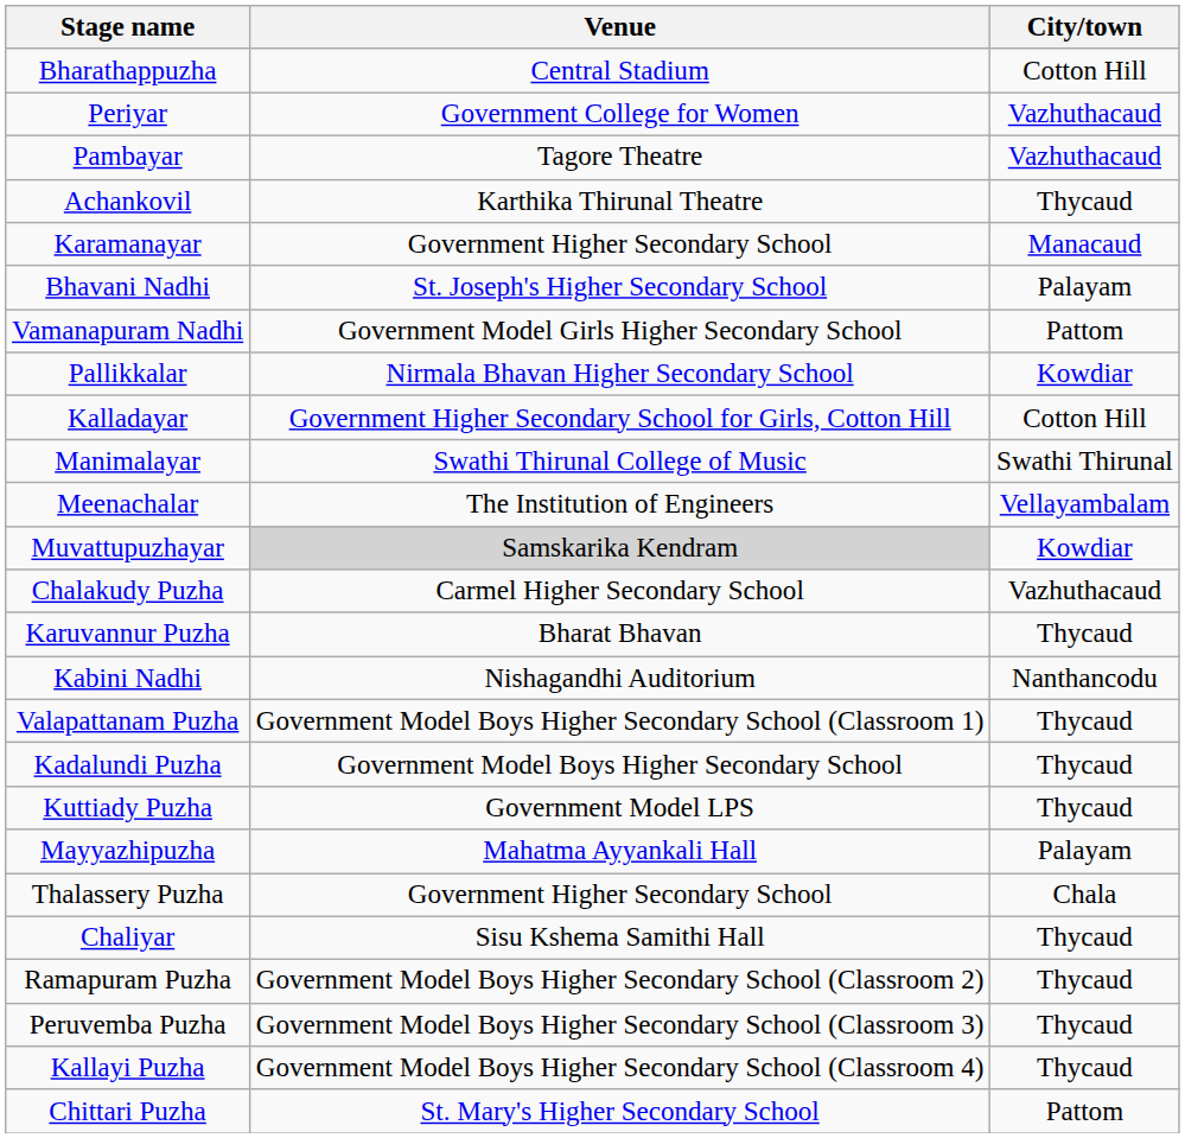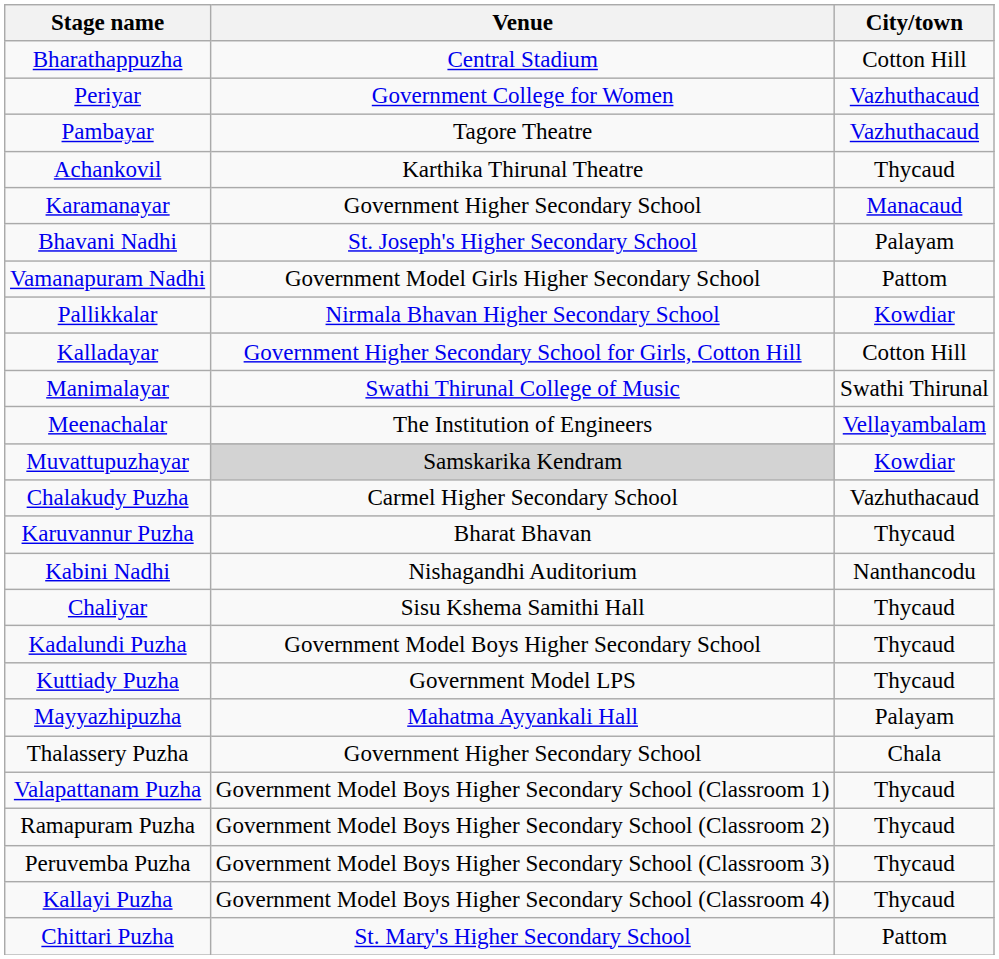rows swapped: Chaliyar <-> Valapattanam Puzha
